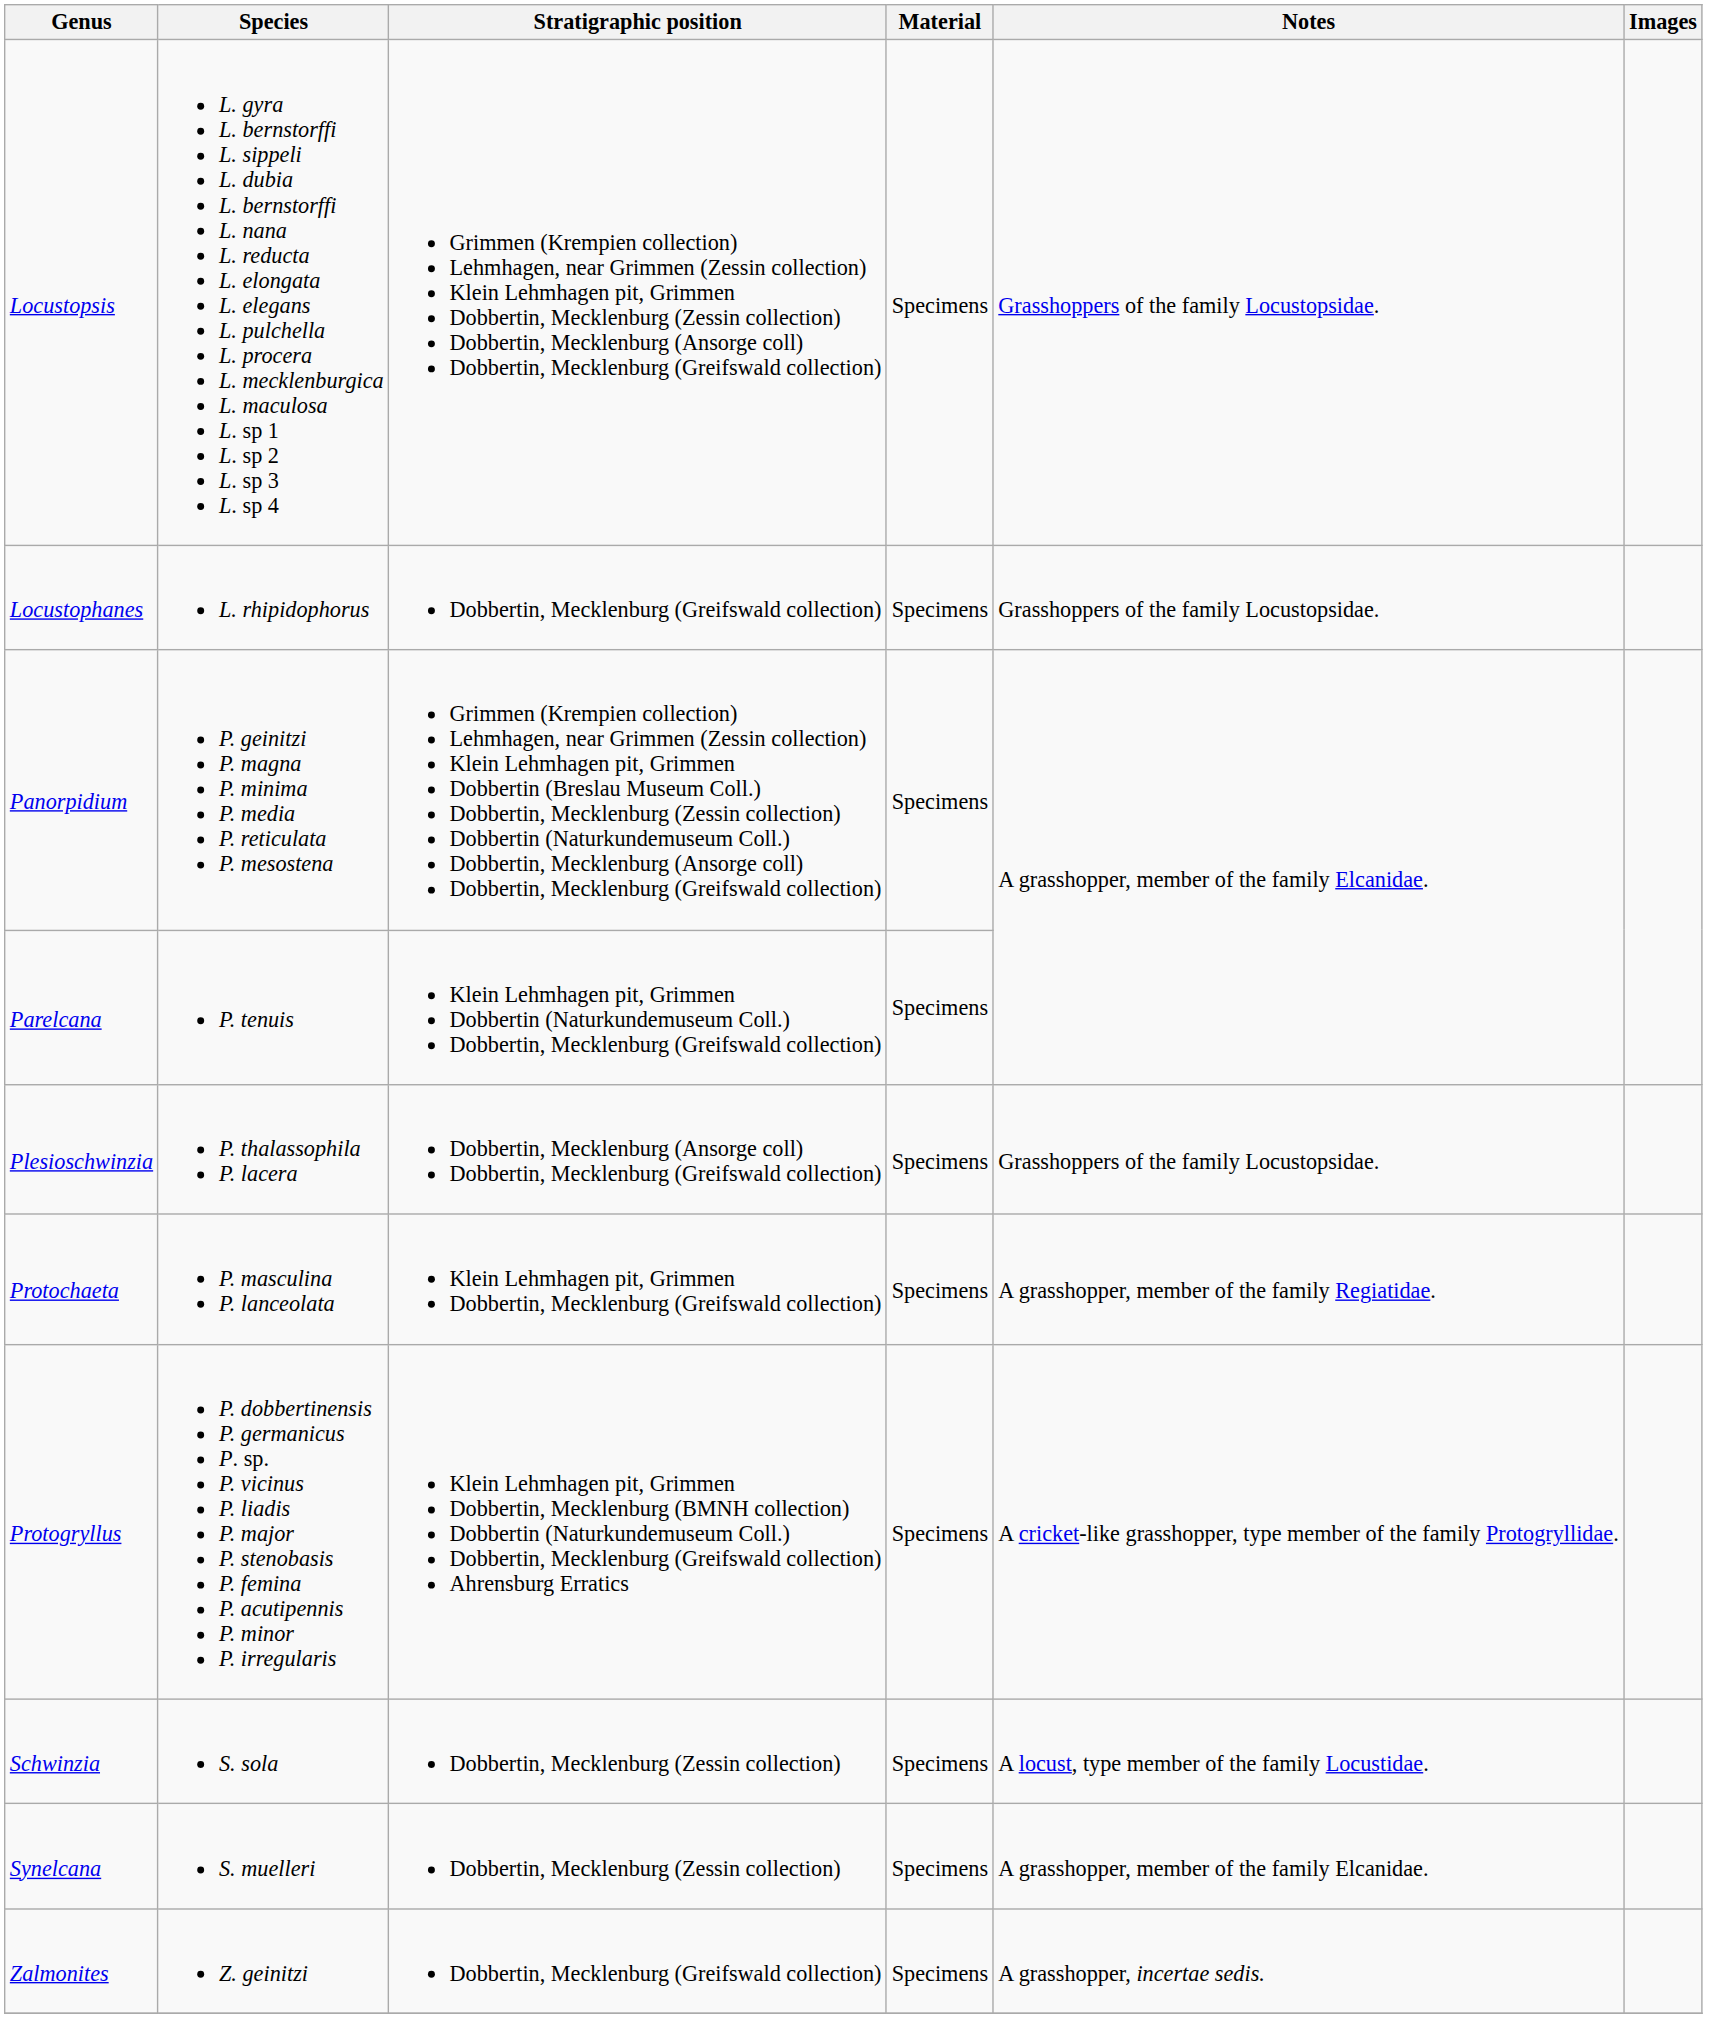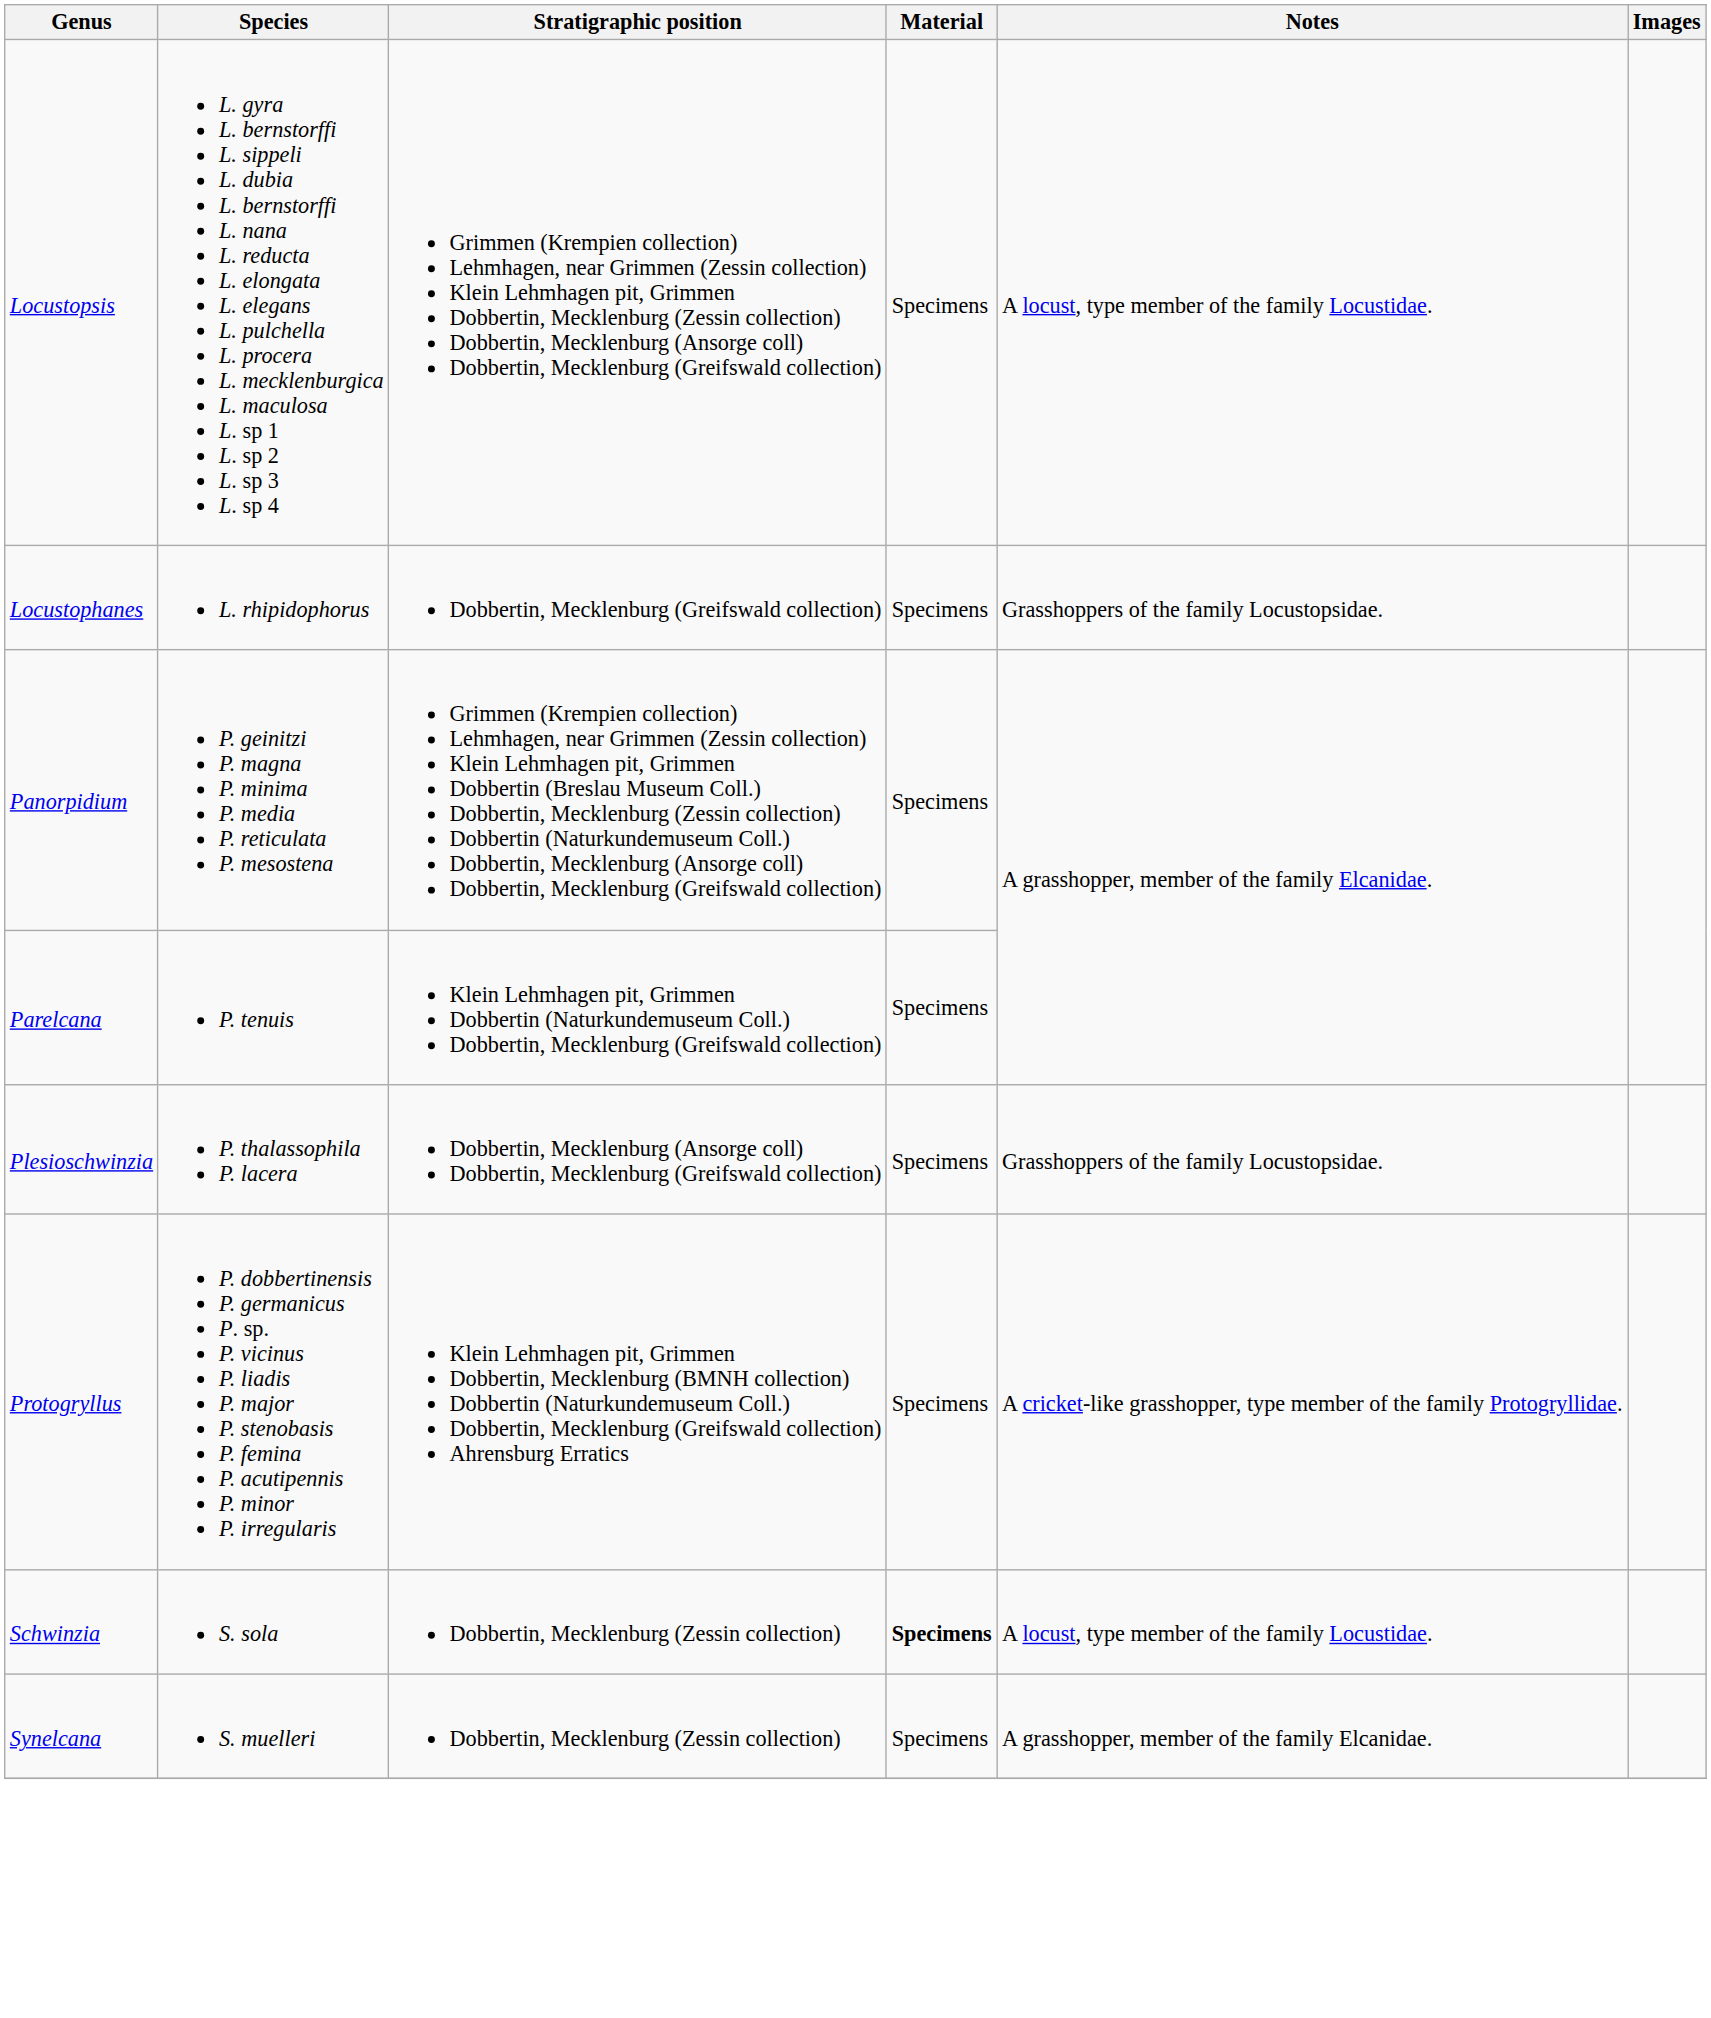Locustopsis | Notes: Grasshoppers of the family Locustopsidae. -> A locust, type member of the family Locustidae.
- row: Protochaeta | P. masculina P. lanceolata | Klein Lehmhagen pit, Grimmen Dobbertin, Mecklenburg (Greifswald collection) | Specimens | A grasshopper, member of the family Regiatidae.
Schwinzia | Material: normal -> bold
- row: Zalmonites | Z. geinitzi | Dobbertin, Mecklenburg (Greifswald collection) | Specimens | A grasshopper, incertae sedis.
